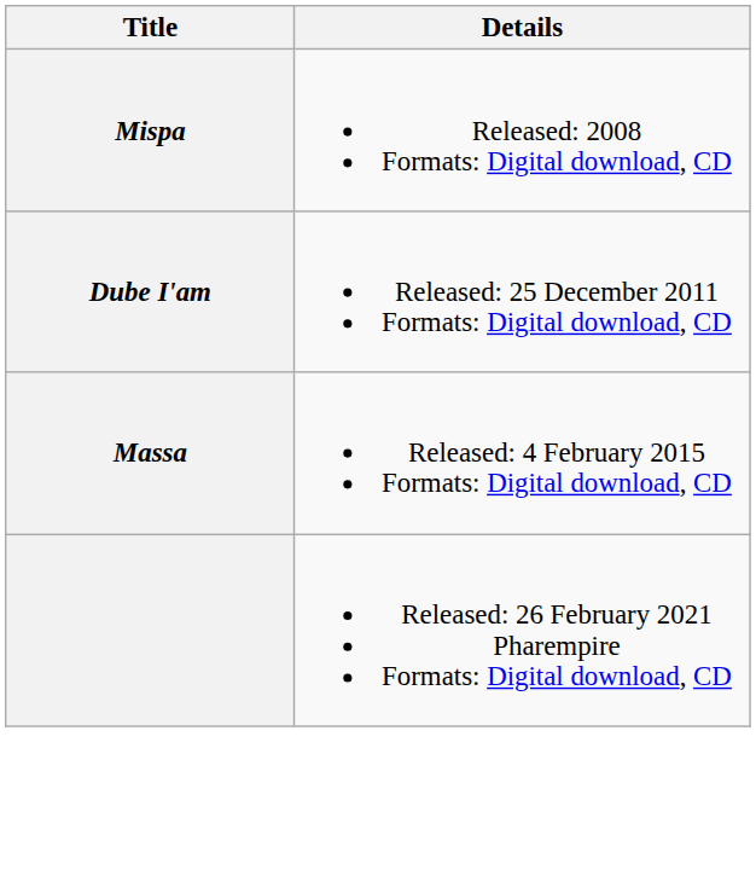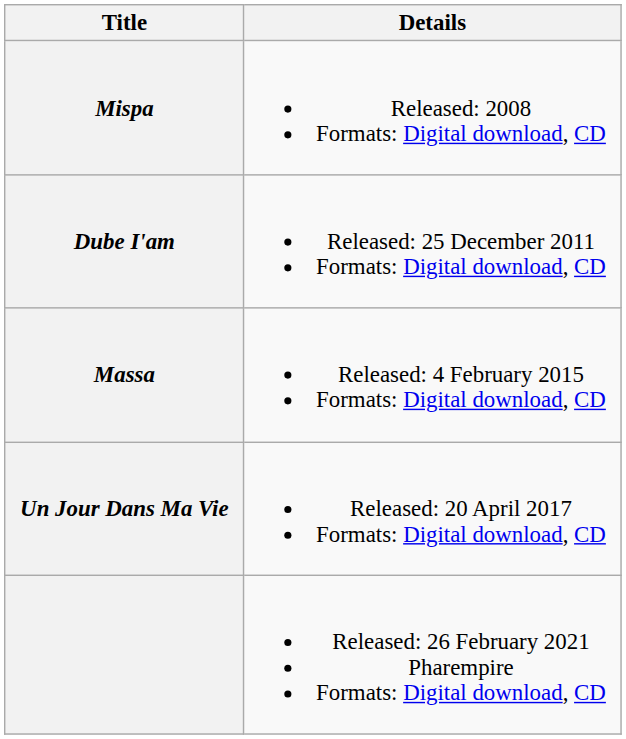+ row: Un Jour Dans Ma Vie | Released: 20 April 2017 Formats: Digital download, CD
